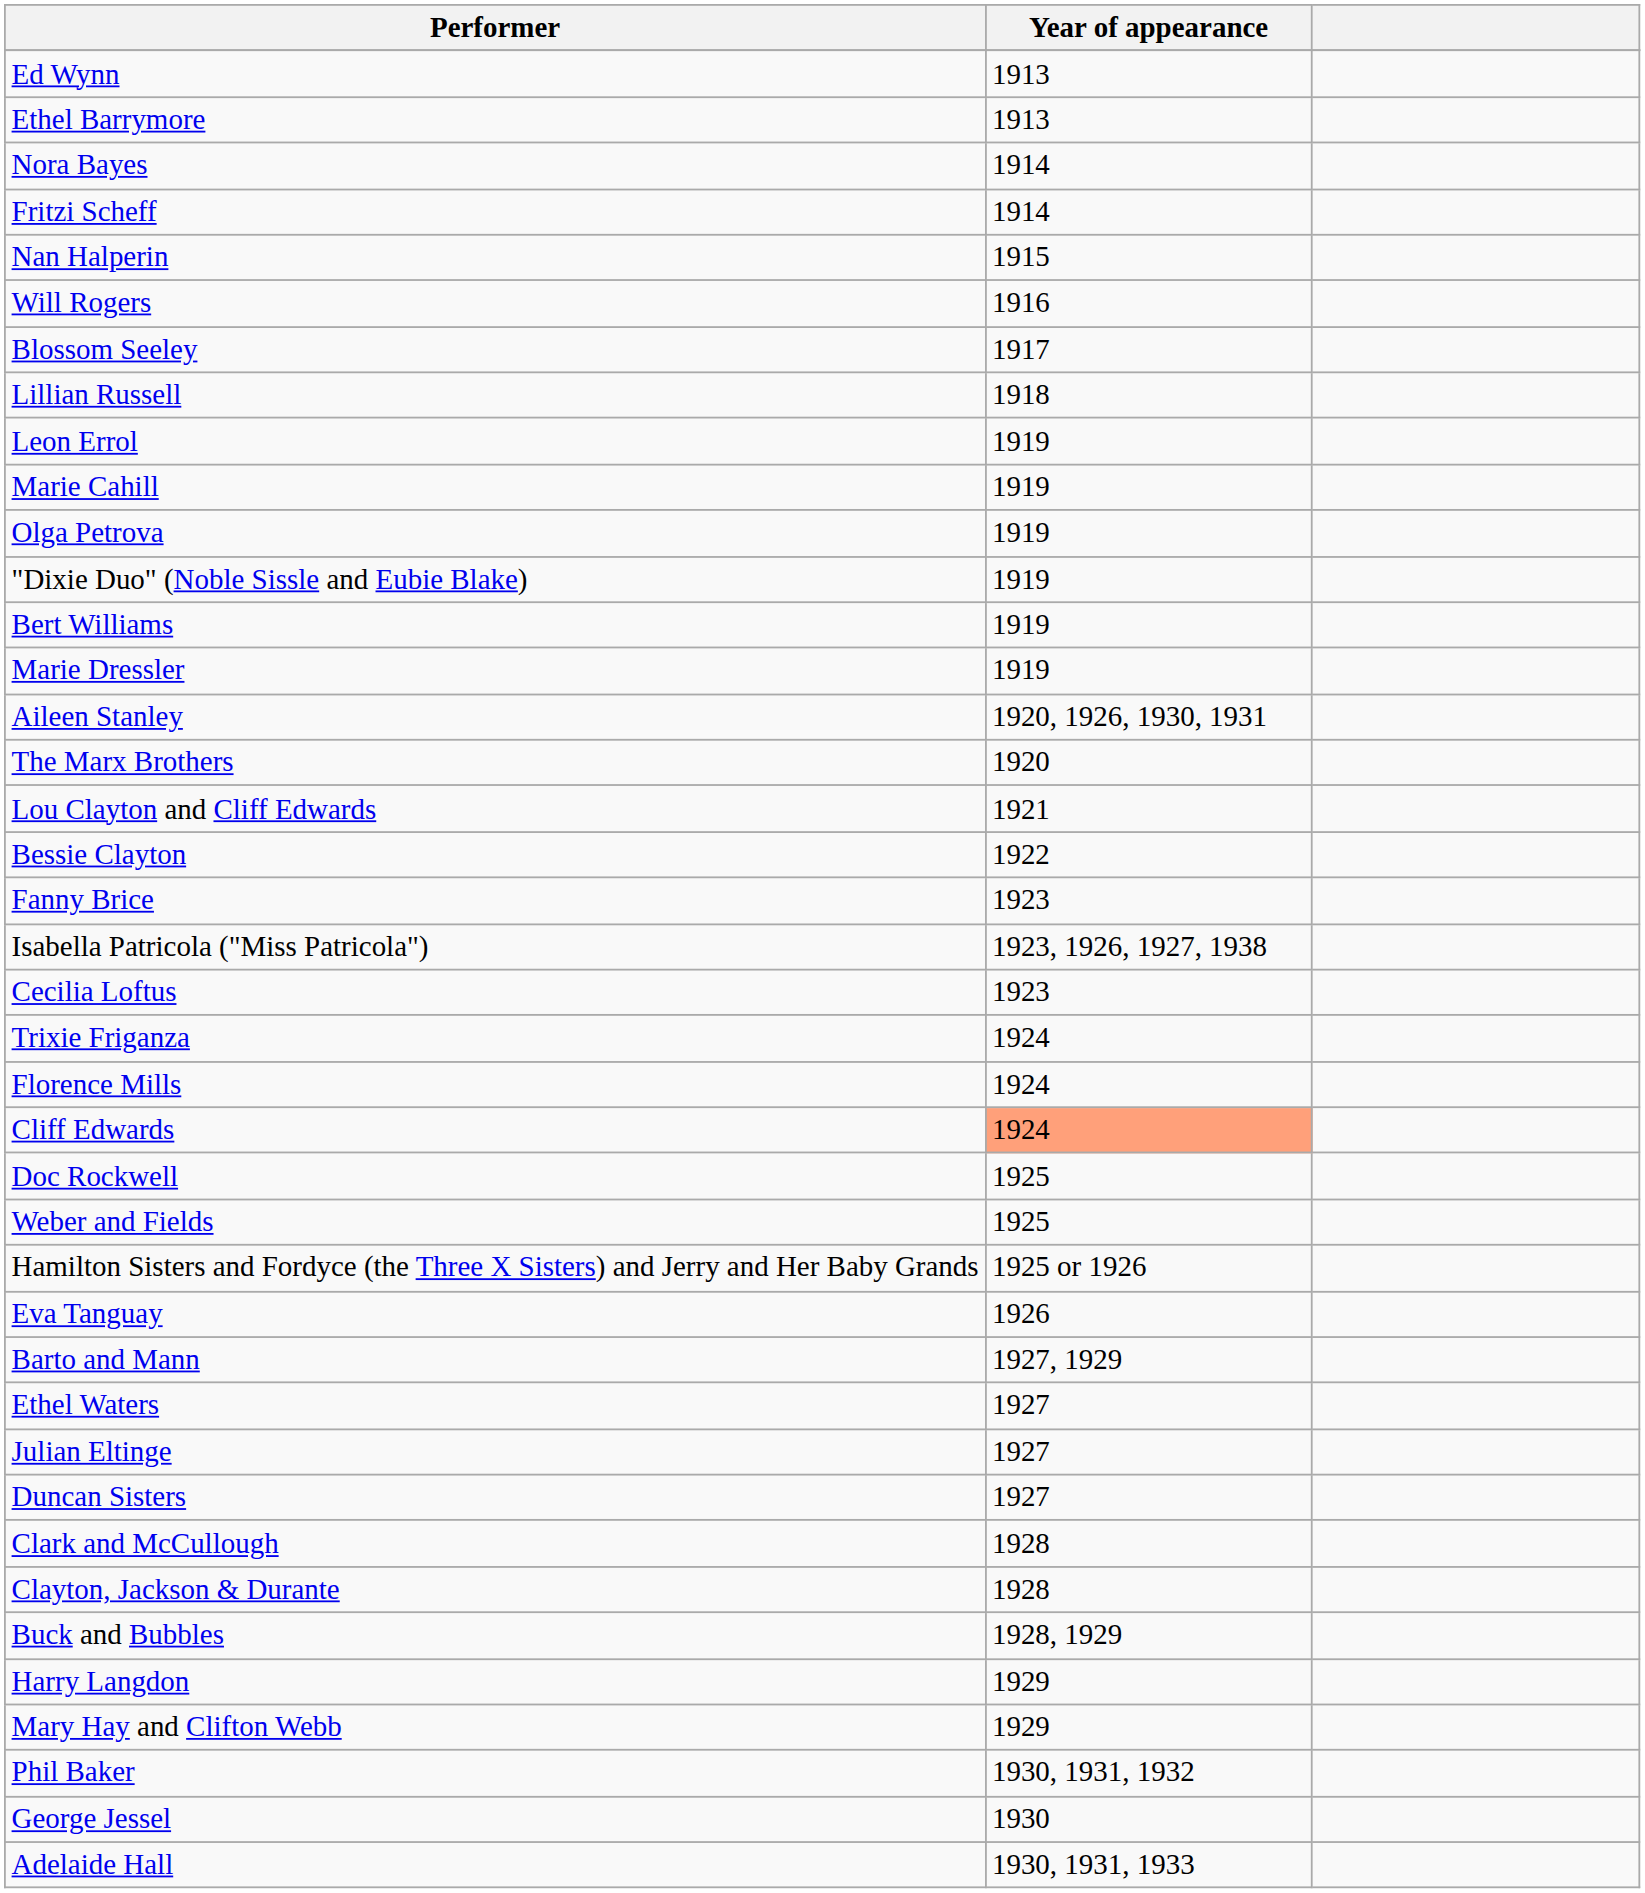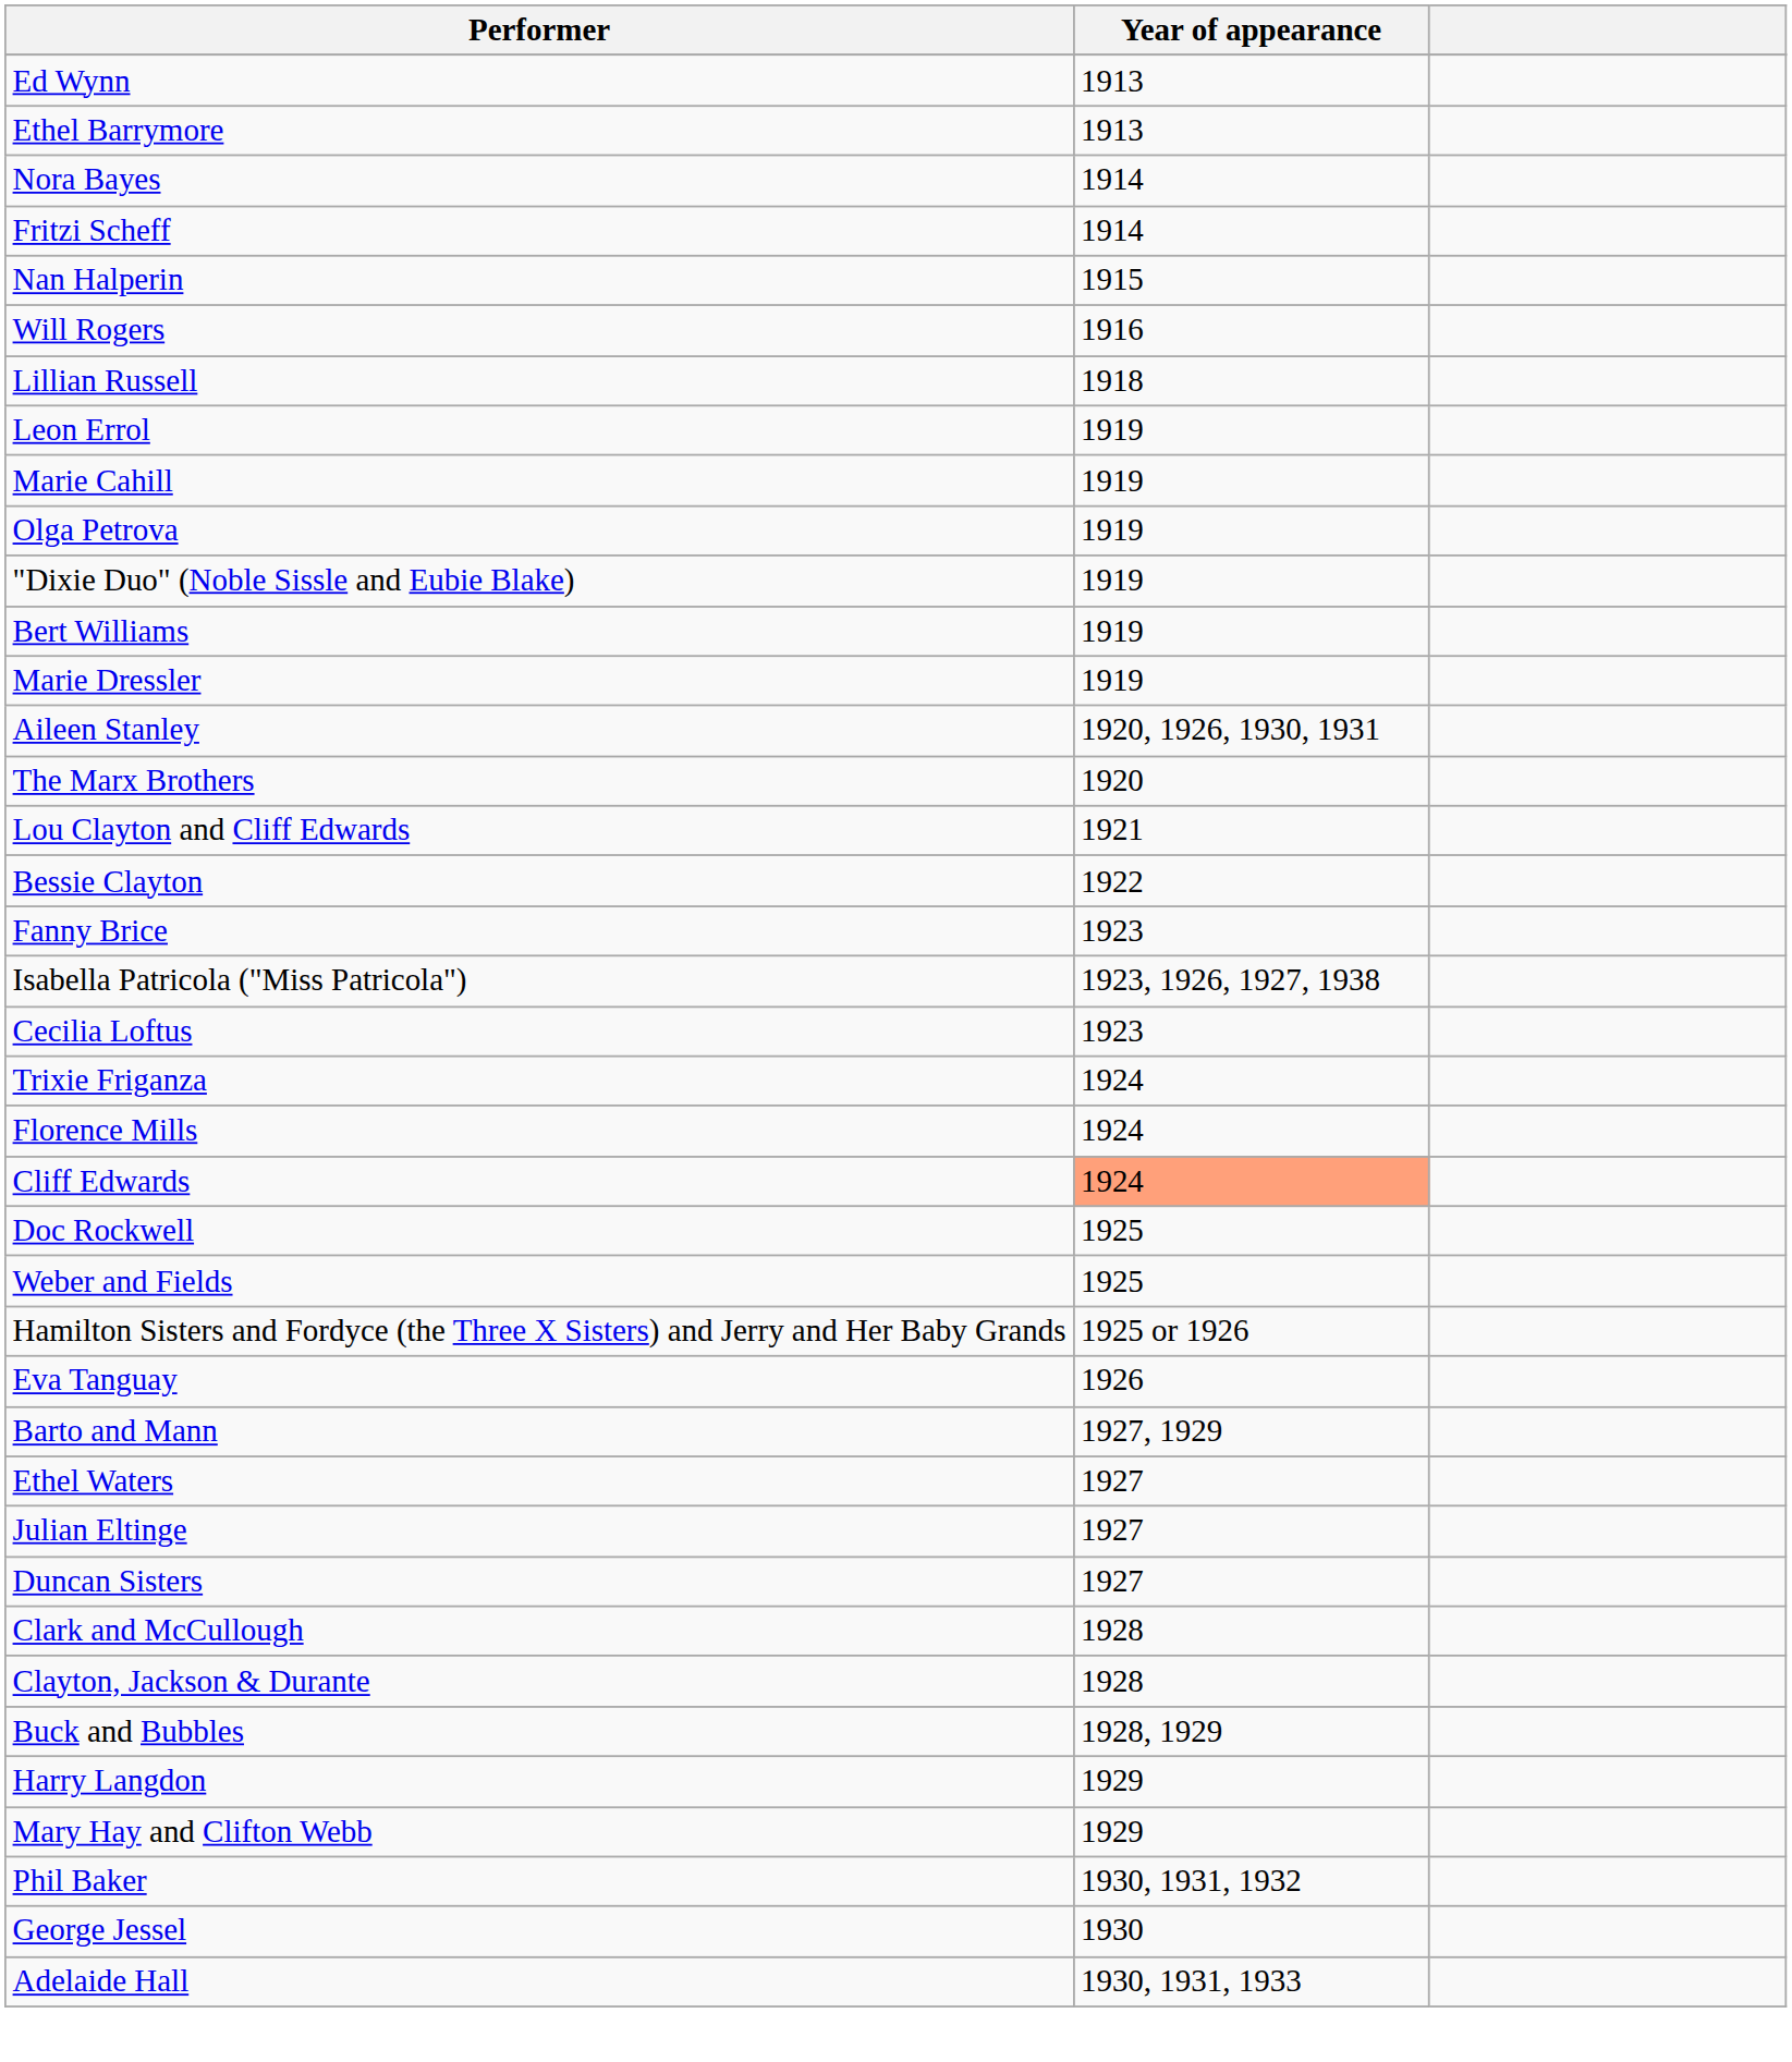- row: Blossom Seeley | 1917
